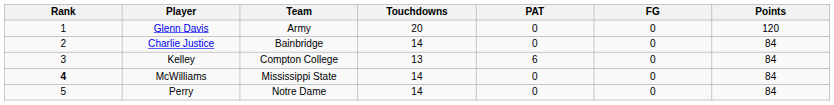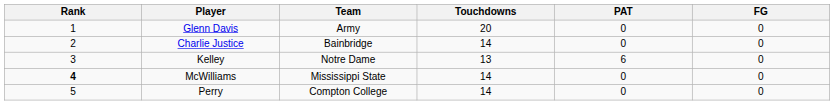- column: Points | 120 | 84 | 84 | 84 | 84
Kelley | Team: Compton College -> Notre Dame
Perry | Team: Notre Dame -> Compton College
